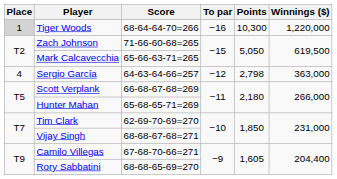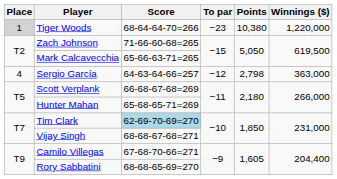Tiger Woods | To par: −16 -> −23
Tiger Woods | Points: 10,300 -> 10,380
Tim Clark | Score: no background -> lightblue background
